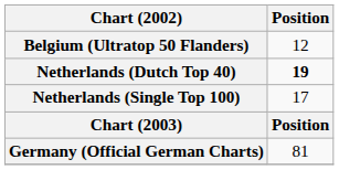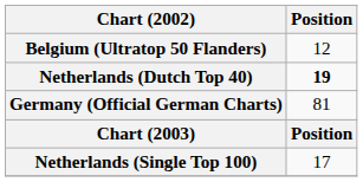rows swapped: Netherlands (Single Top 100) <-> Germany (Official German Charts)
